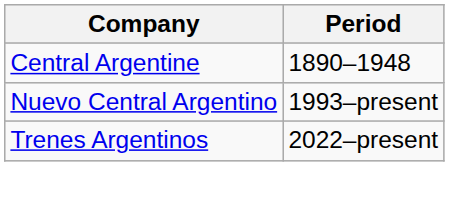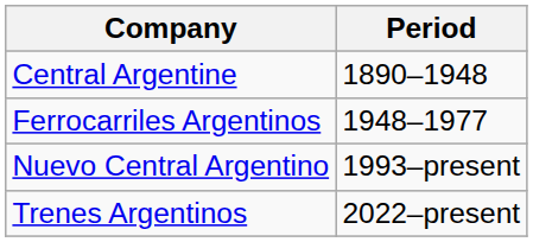+ row: Ferrocarriles Argentinos | 1948–1977
